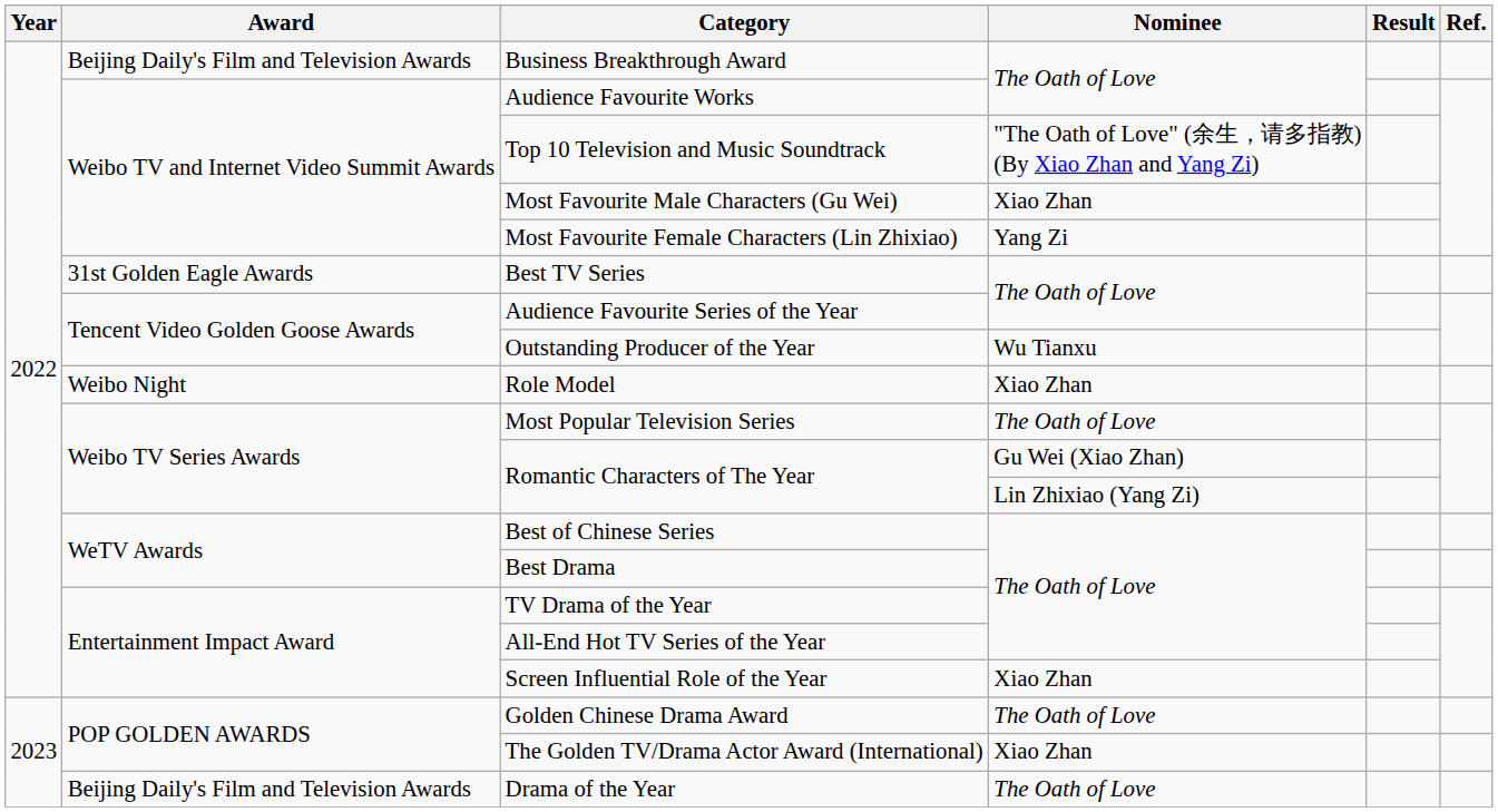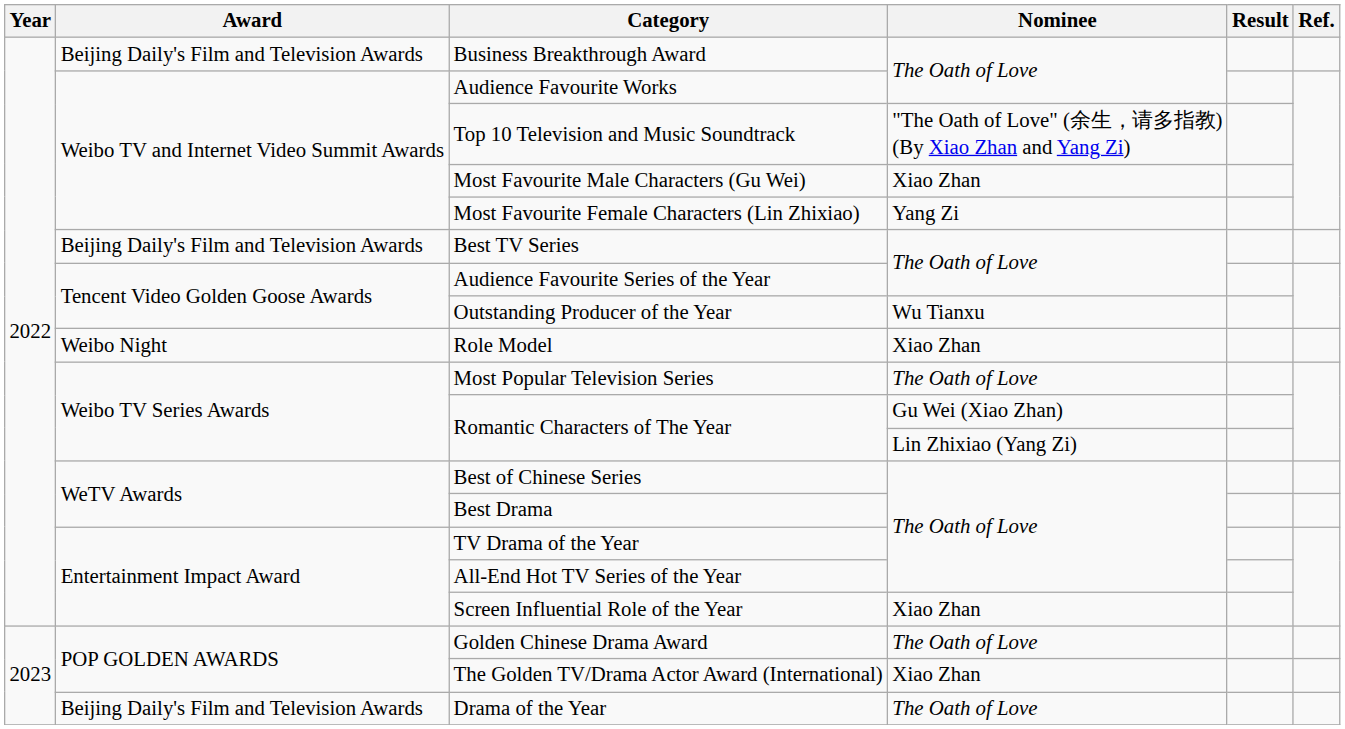Best TV Series | Award: 31st Golden Eagle Awards -> Beijing Daily's Film and Television Awards
